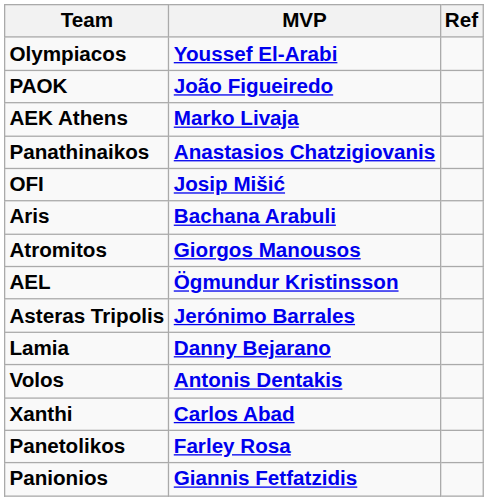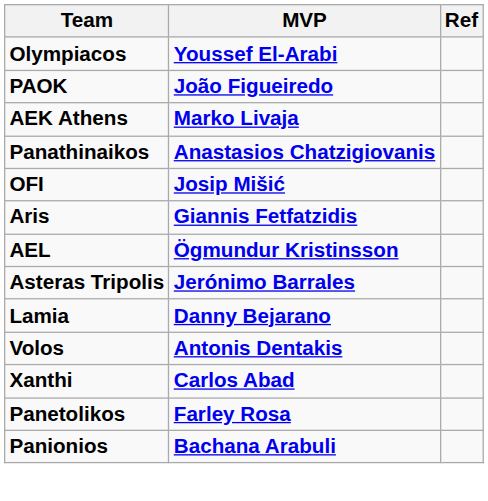Aris | MVP: Bachana Arabuli -> Giannis Fetfatzidis
- row: Atromitos | Giorgos Manousos
Panionios | MVP: Giannis Fetfatzidis -> Bachana Arabuli
